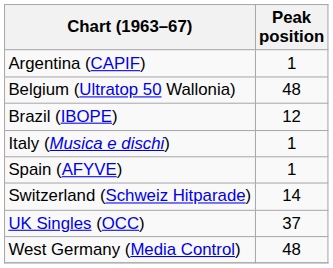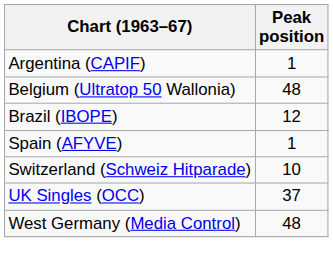- row: Italy (Musica e dischi) | 1
Switzerland (Schweiz Hitparade) | Peak position: 14 -> 10
